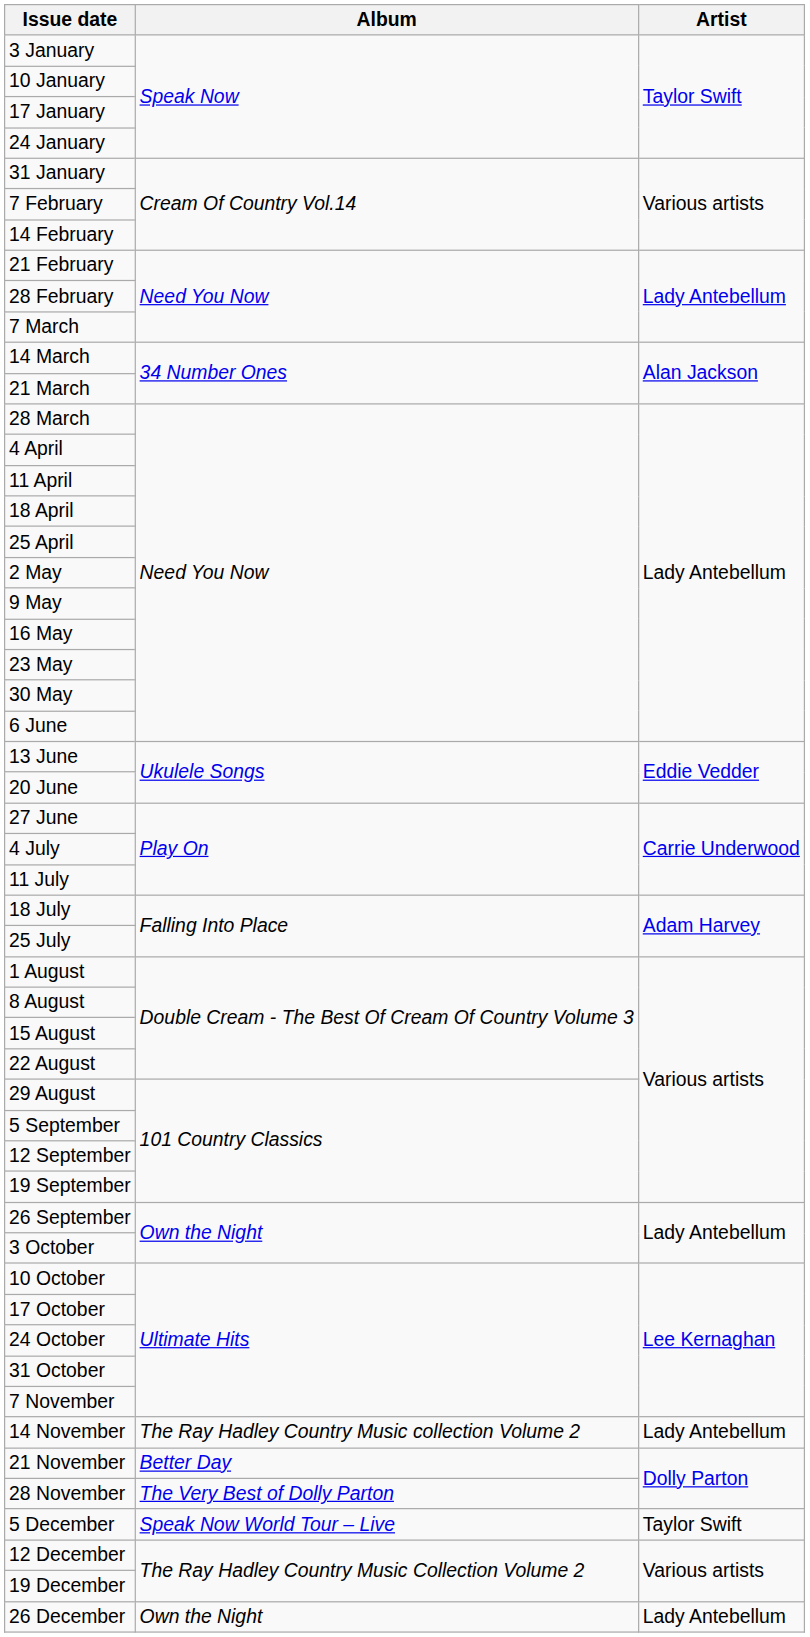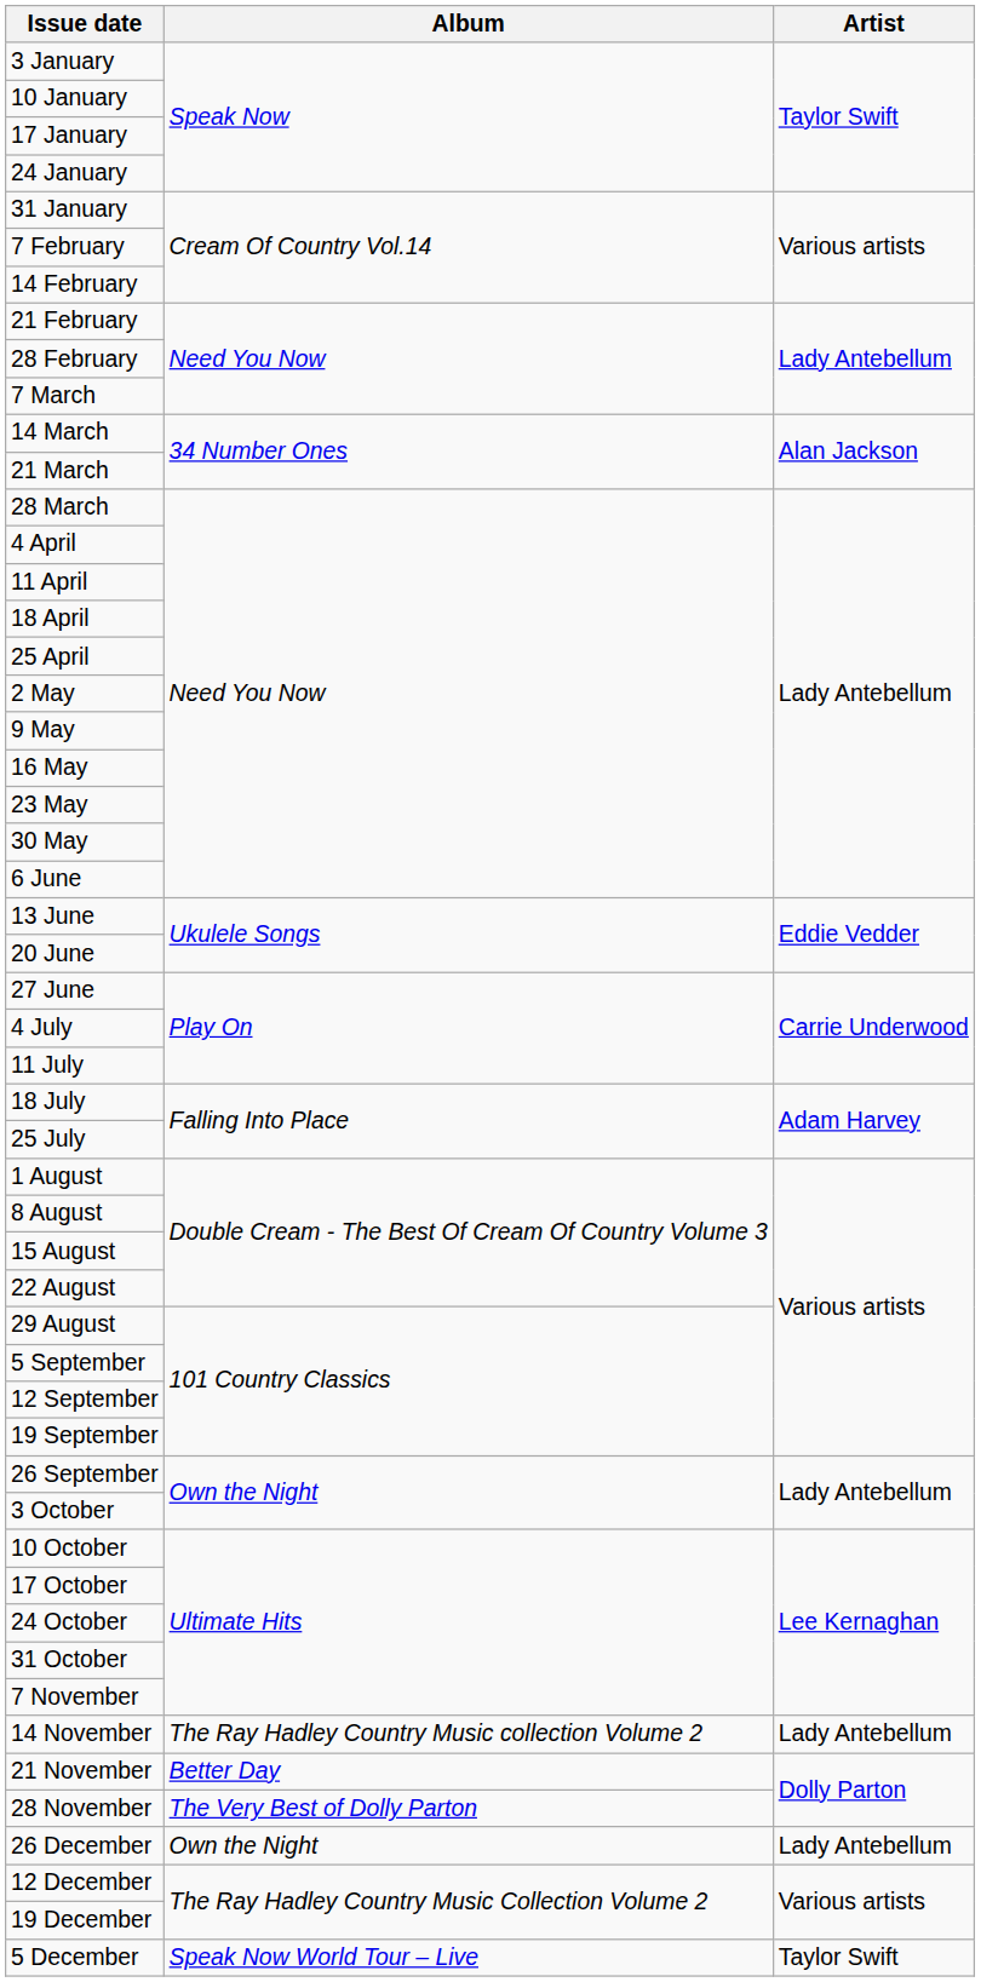rows swapped: 5 December <-> 26 December
